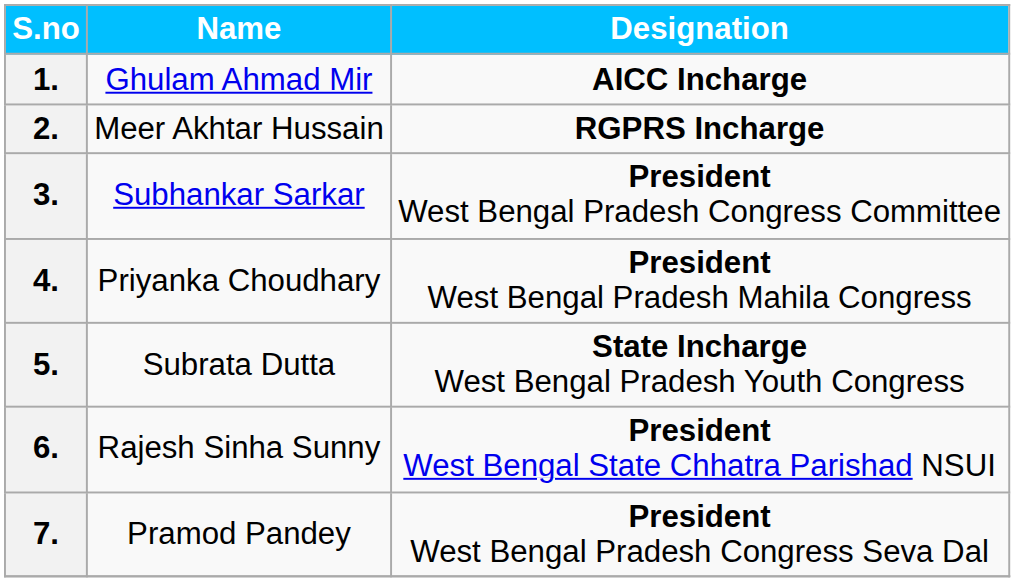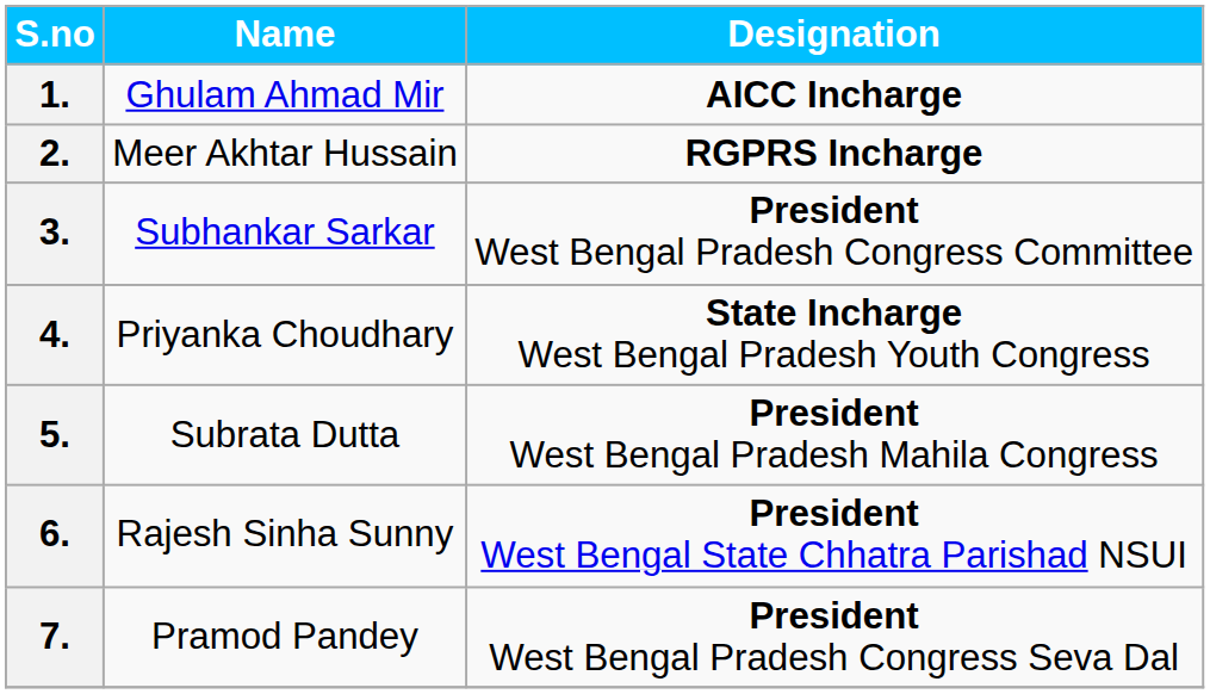4. | Designation: President West Bengal Pradesh Mahila Congress -> State Incharge West Bengal Pradesh Youth Congress
5. | Designation: State Incharge West Bengal Pradesh Youth Congress -> President West Bengal Pradesh Mahila Congress
